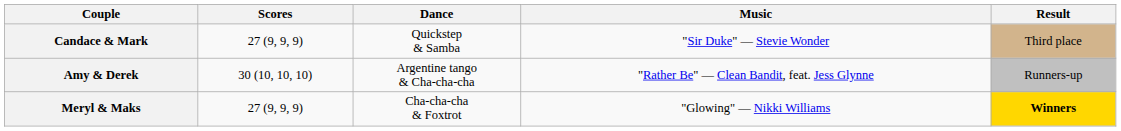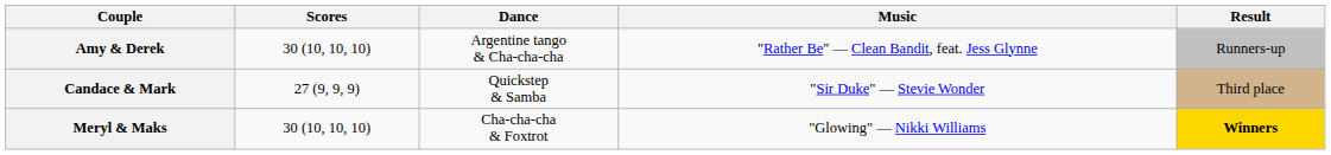rows swapped: Amy & Derek <-> Candace & Mark
Meryl & Maks | Scores: 27 (9, 9, 9) -> 30 (10, 10, 10)
